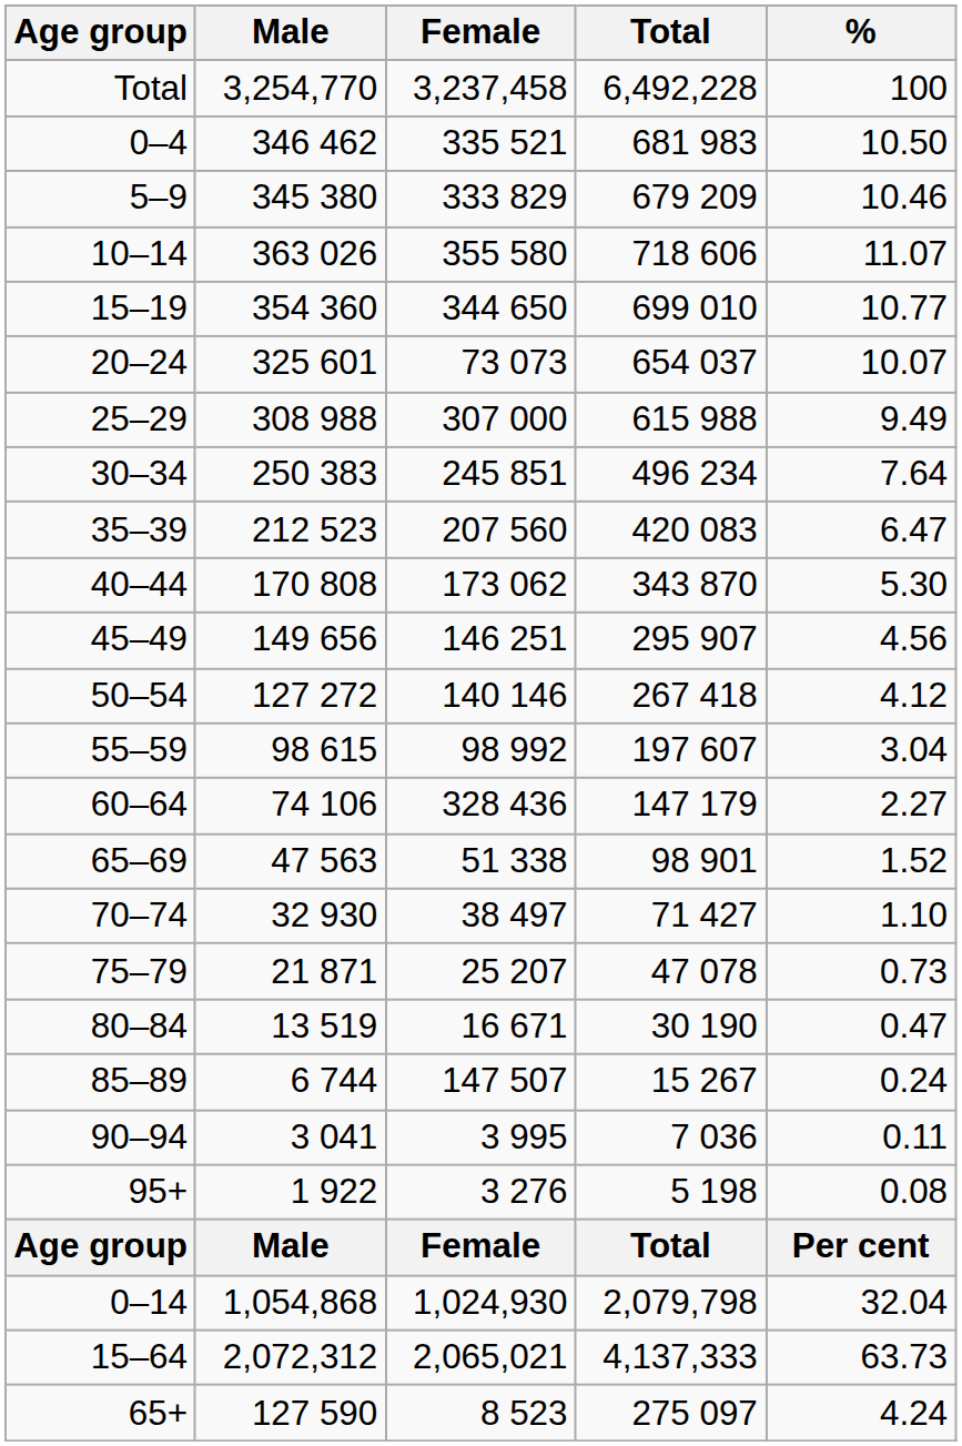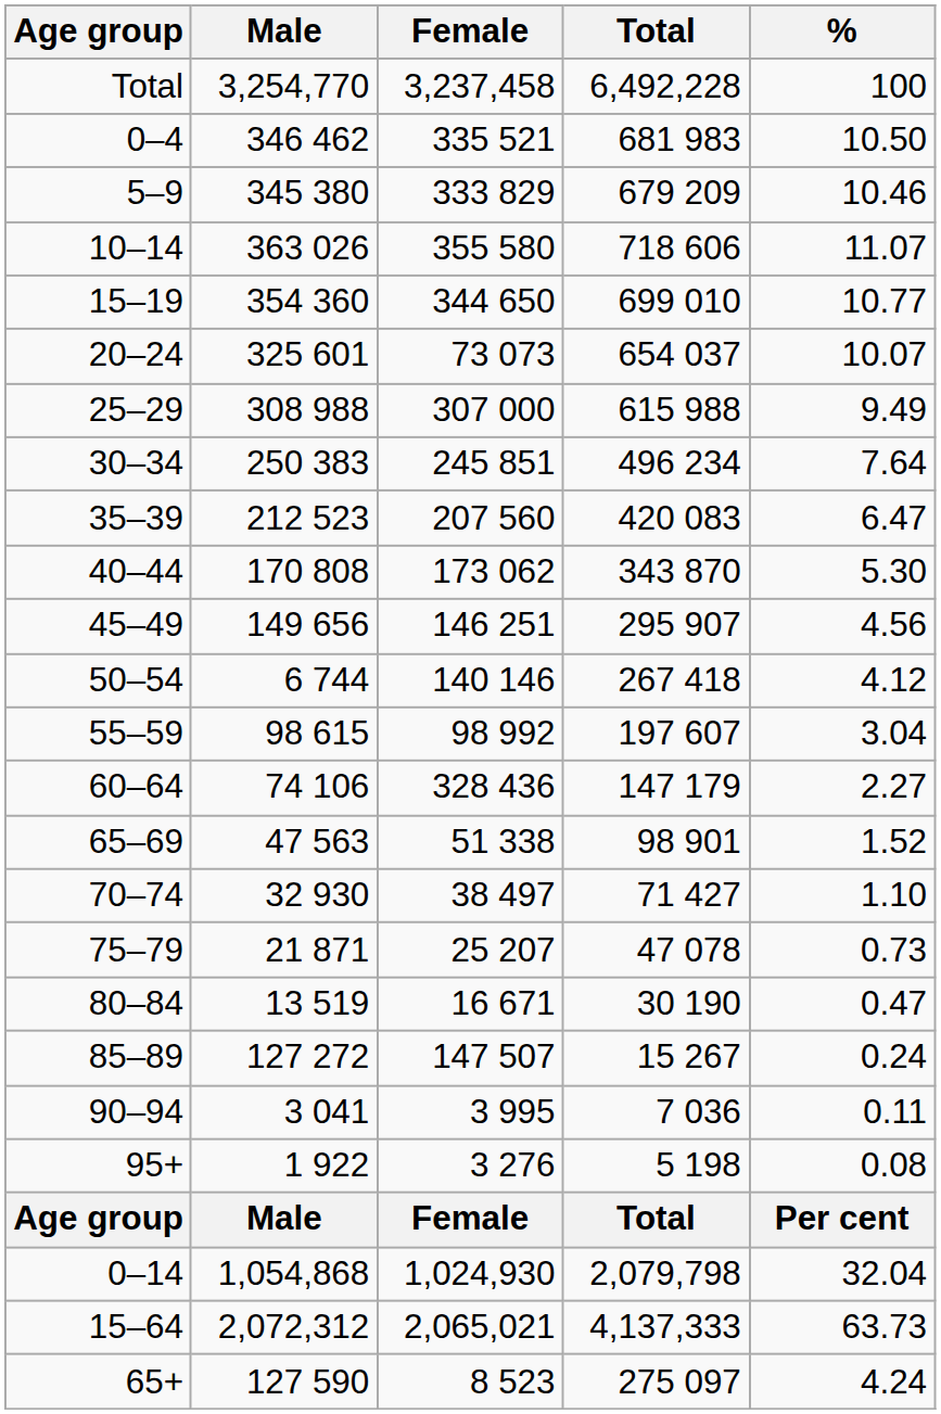50–54 | Male: 127 272 -> 6 744
85–89 | Male: 6 744 -> 127 272
